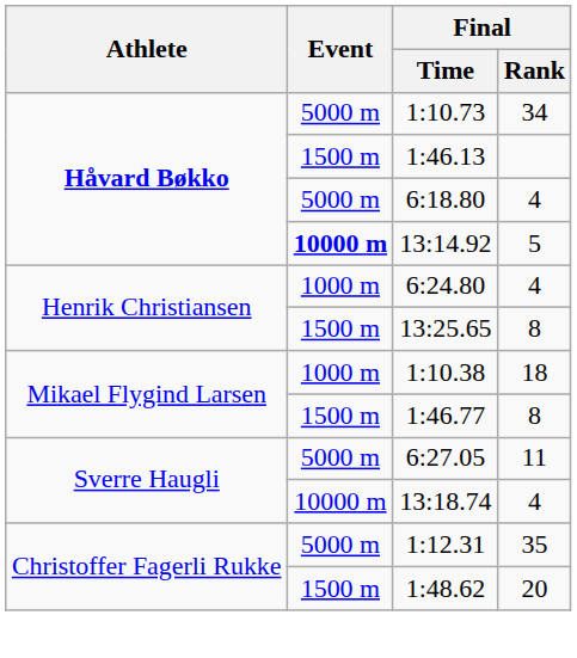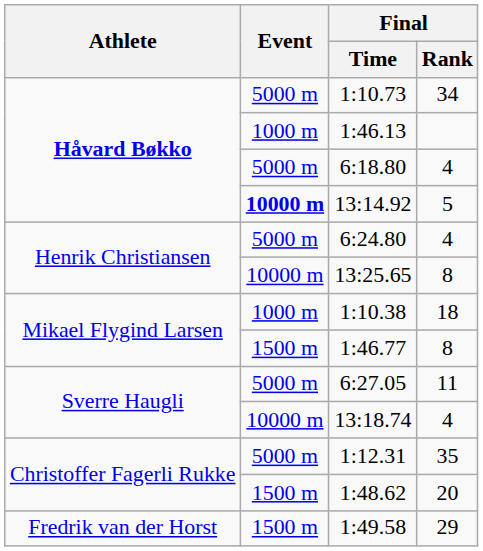1:46.13 | Event: 1500 m -> 1000 m
6:24.80 | Event: 1000 m -> 5000 m
13:25.65 | Event: 1500 m -> 10000 m
+ row: Fredrik van der Horst | 1500 m | 1:49.58 | 29
